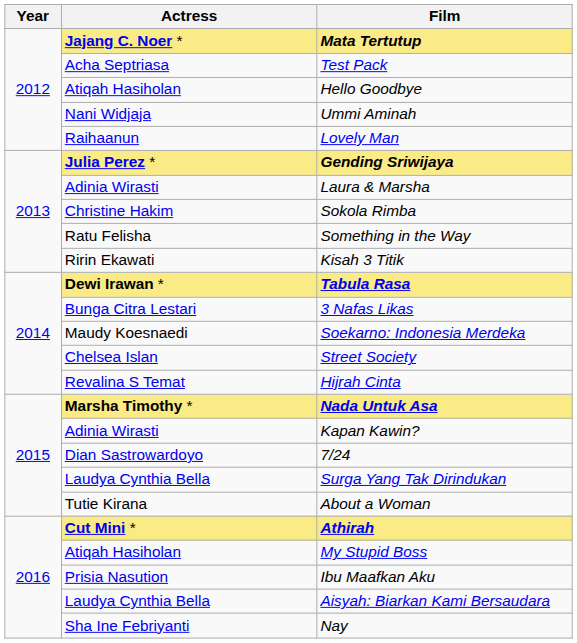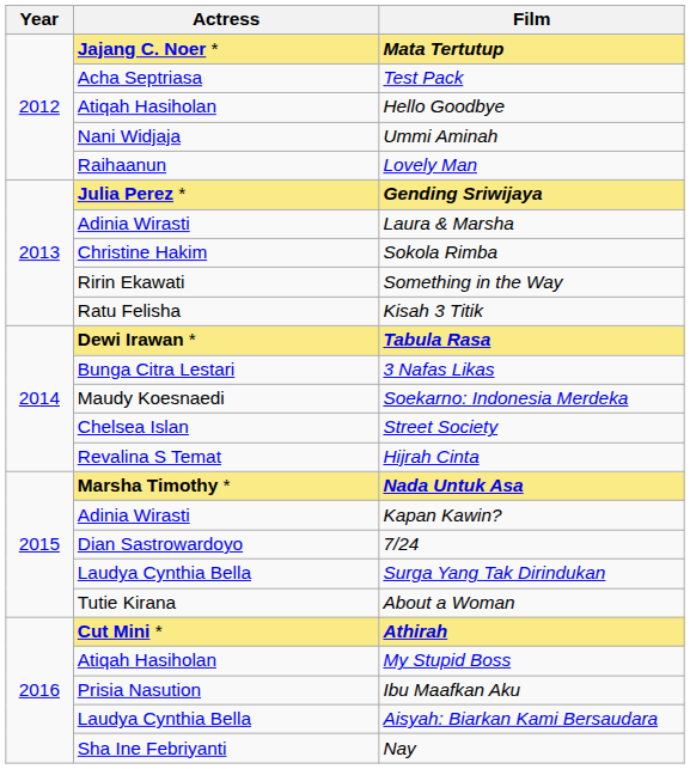Something in the Way | Actress: Ratu Felisha -> Ririn Ekawati
Kisah 3 Titik | Actress: Ririn Ekawati -> Ratu Felisha
